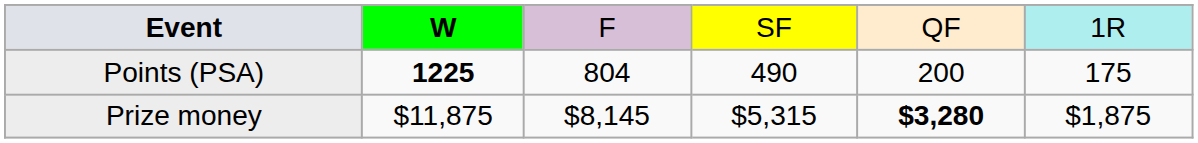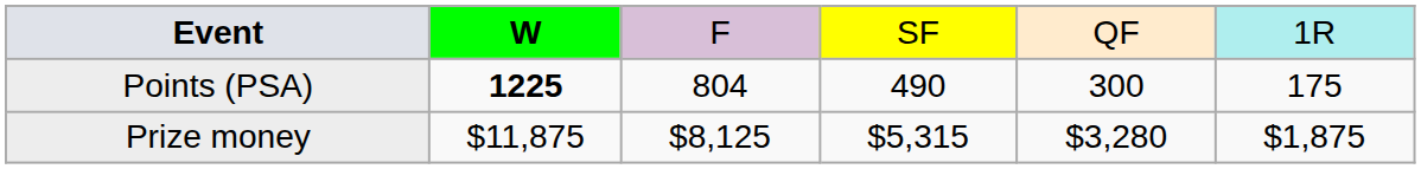Points (PSA) | column 5: 200 -> 300
Prize money | column 3: $8,145 -> $8,125
Prize money | column 5: bold -> normal
